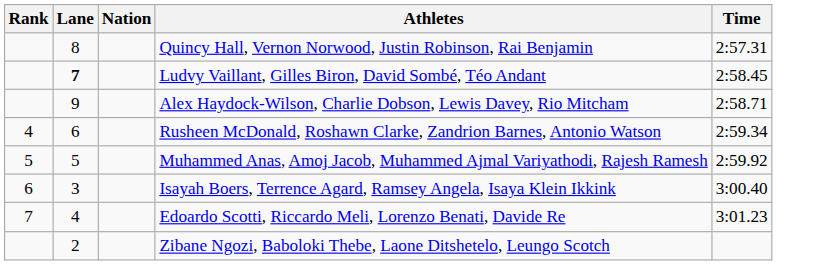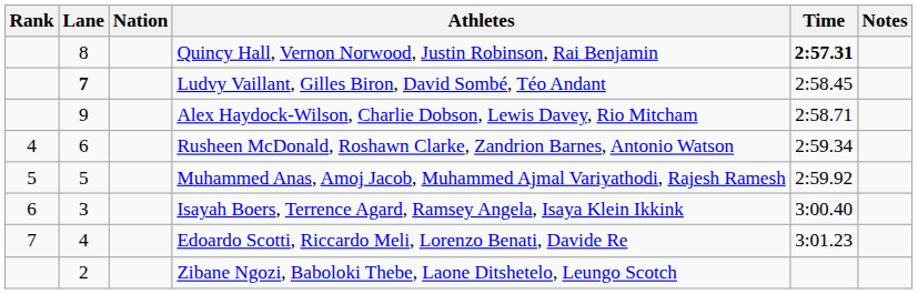+ column: Notes
Quincy Hall, Vernon Norwood, Justin Robinson, Rai Benjamin | Time: normal -> bold
